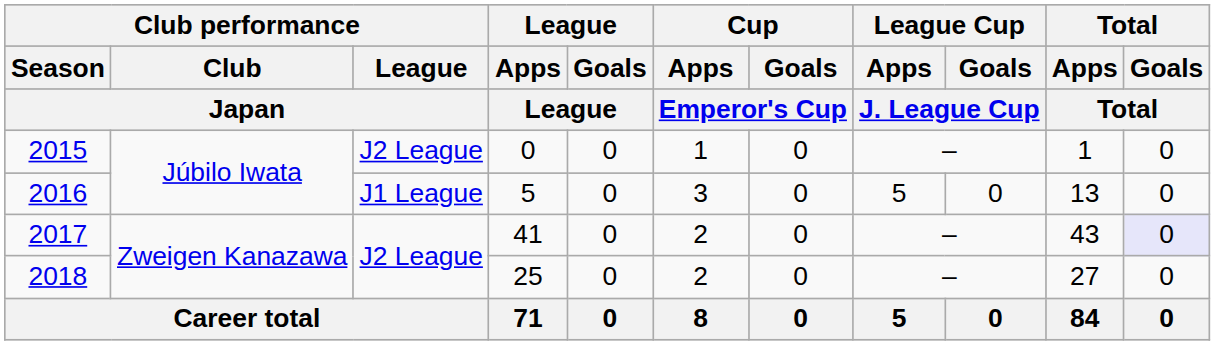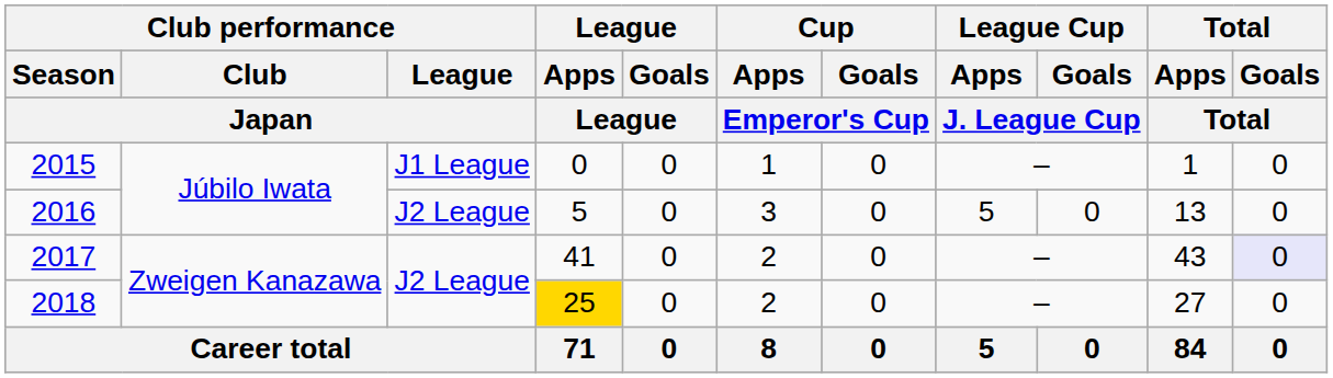2015 | Club performance / League / Japan: J2 League -> J1 League
2016 | Club performance / League / Japan: J1 League -> J2 League
2018 | League / Apps / League: no background -> gold background
